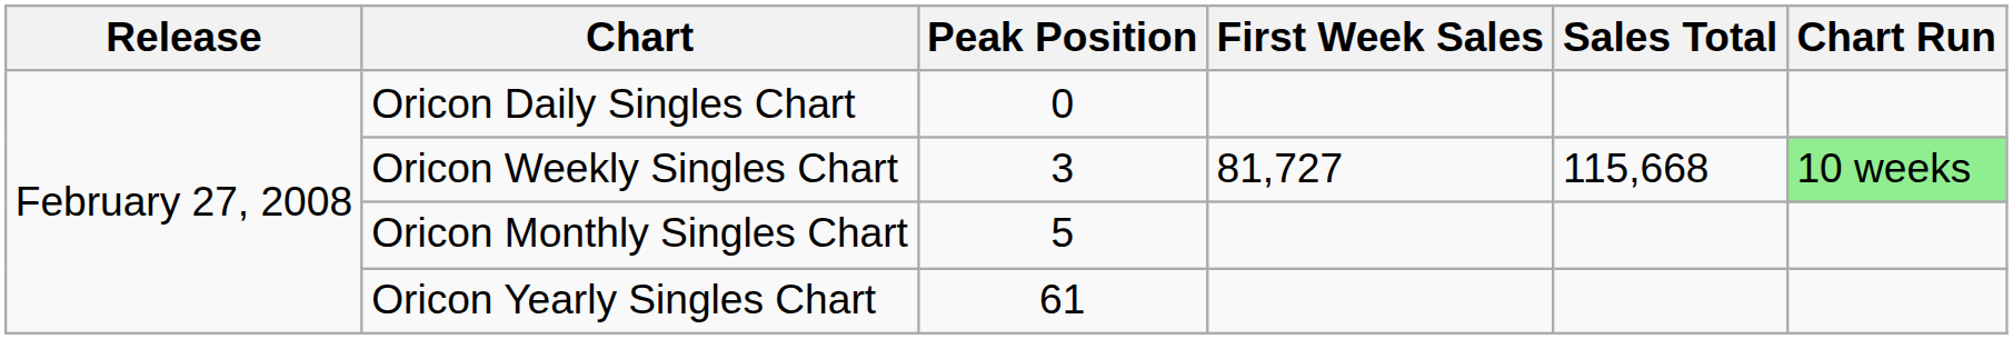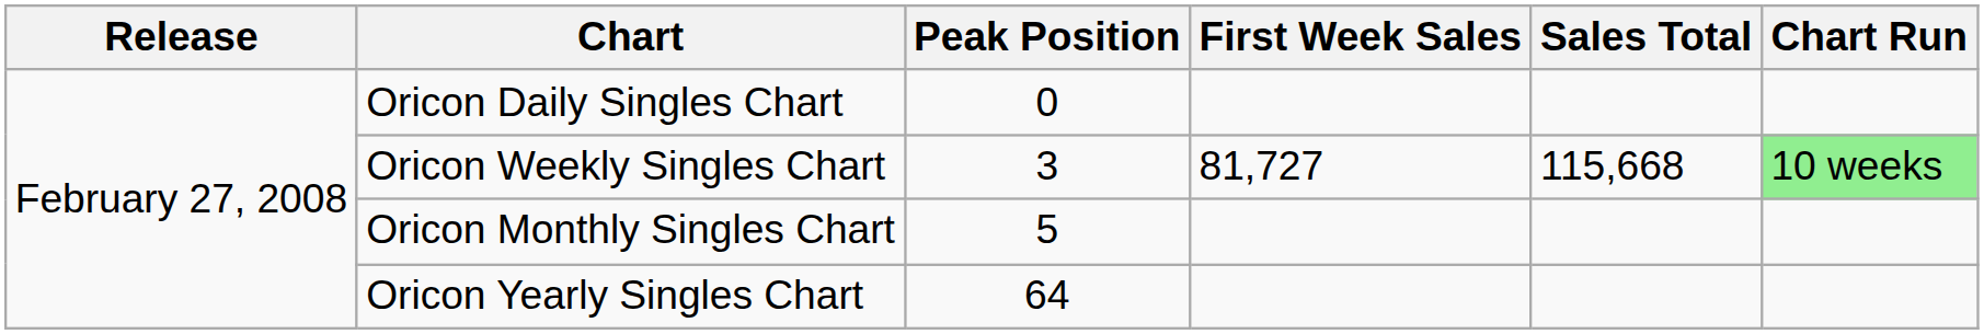Oricon Yearly Singles Chart | Peak Position: 61 -> 64
